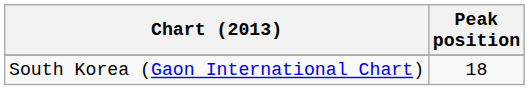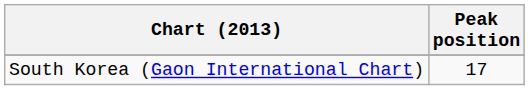South Korea (Gaon International Chart) | Peak position: 18 -> 17
